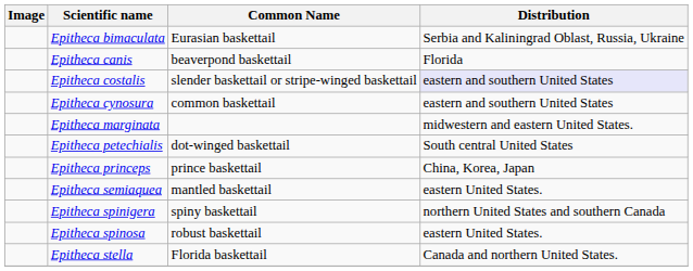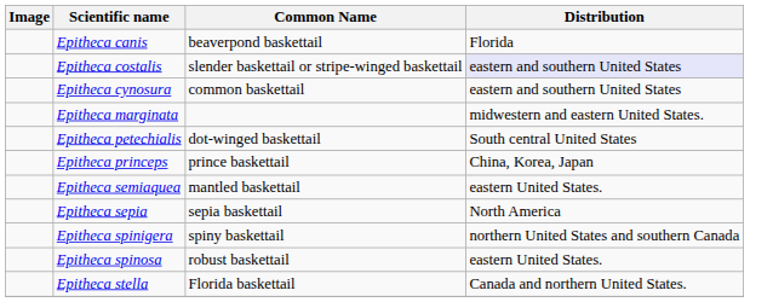- row: Epitheca bimaculata | Eurasian baskettail | Serbia and Kaliningrad Oblast, Russia, Ukraine
+ row: Epitheca sepia | sepia baskettail | North America
